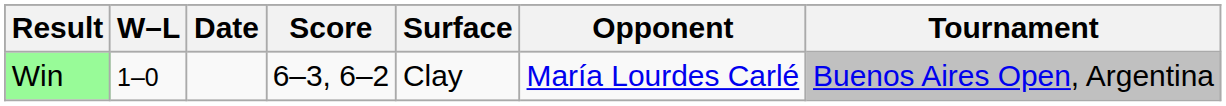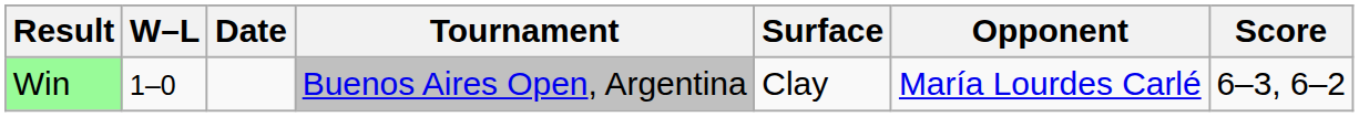columns swapped: Tournament <-> Score
